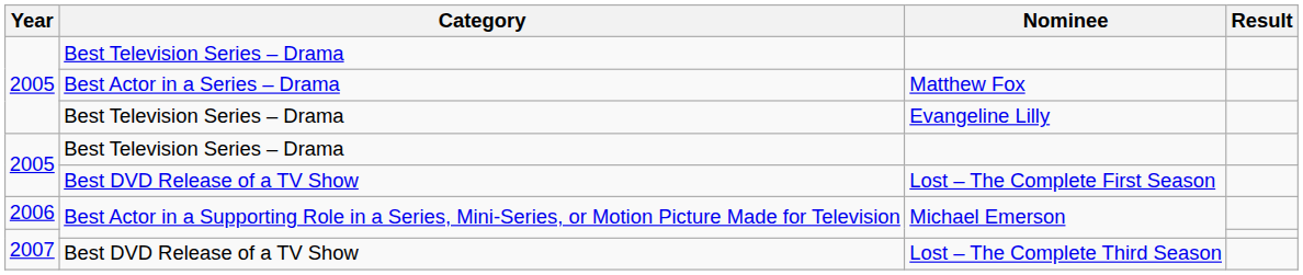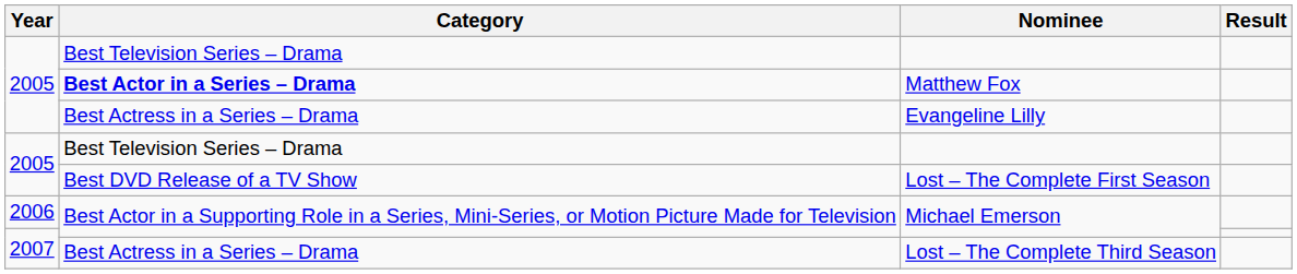Matthew Fox | Category: normal -> bold
Evangeline Lilly | Category: Best Television Series – Drama -> Best Actress in a Series – Drama
Lost – The Complete Third Season | Category: Best DVD Release of a TV Show -> Best Actress in a Series – Drama
